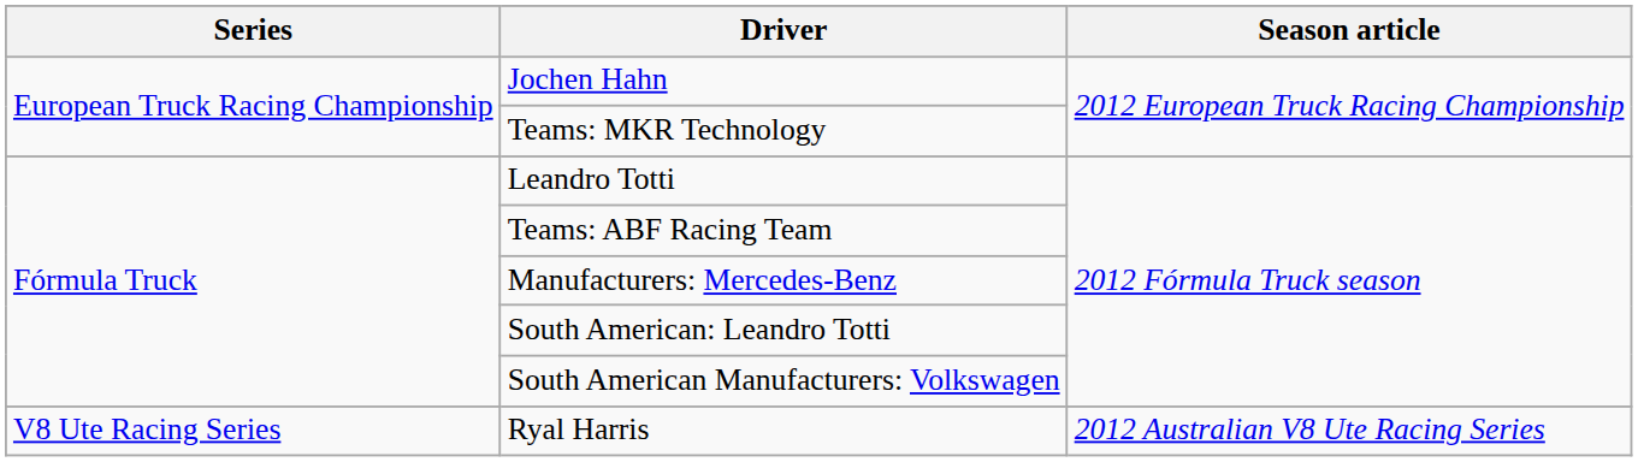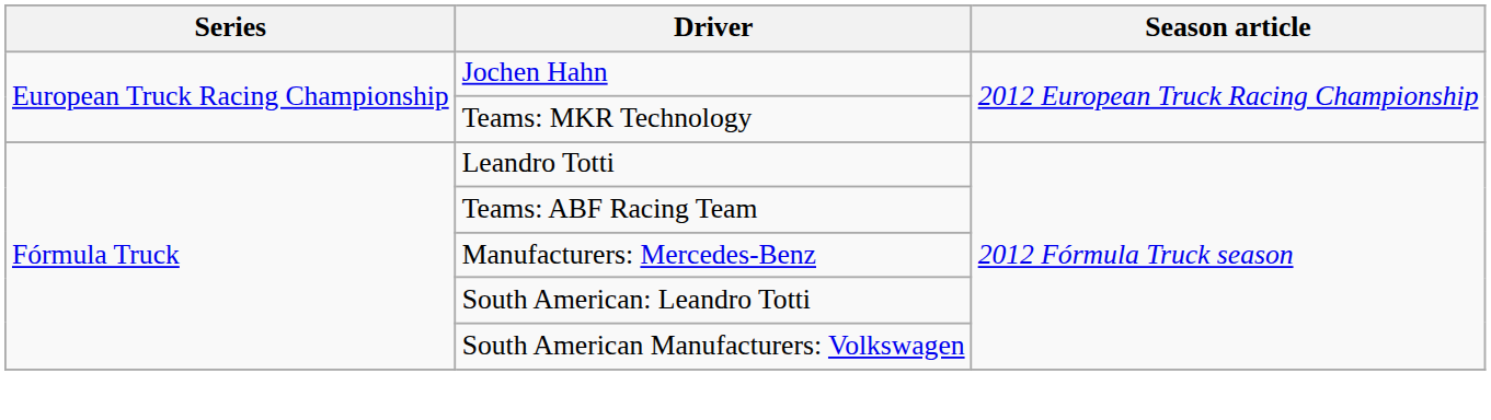- row: V8 Ute Racing Series | Ryal Harris | 2012 Australian V8 Ute Racing Series
